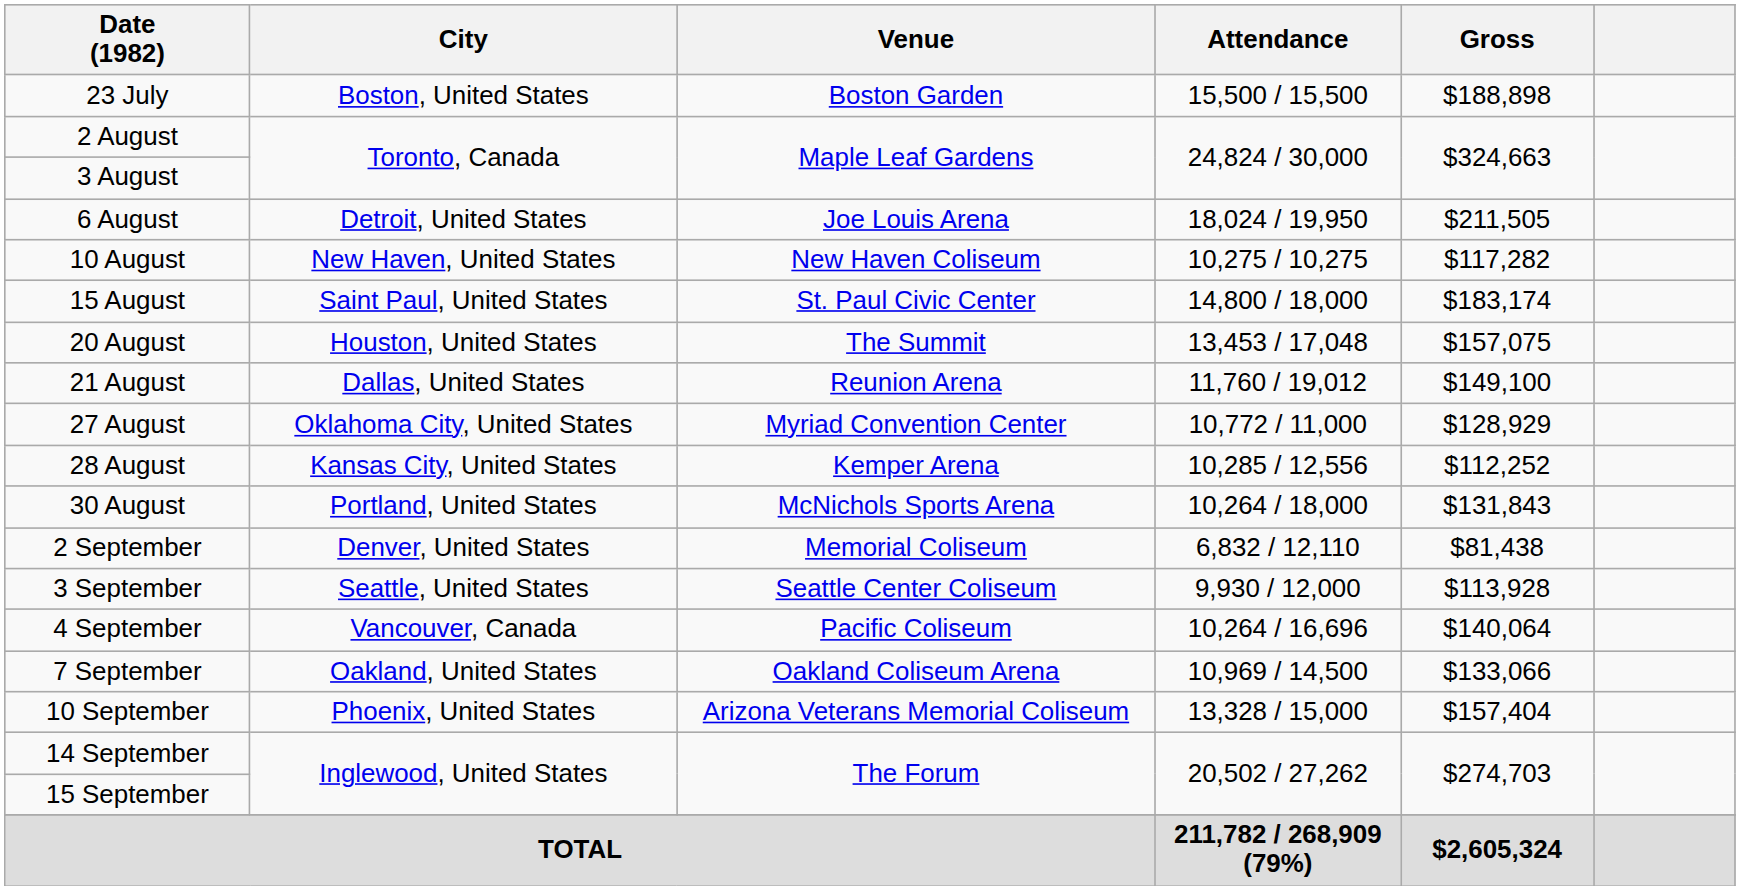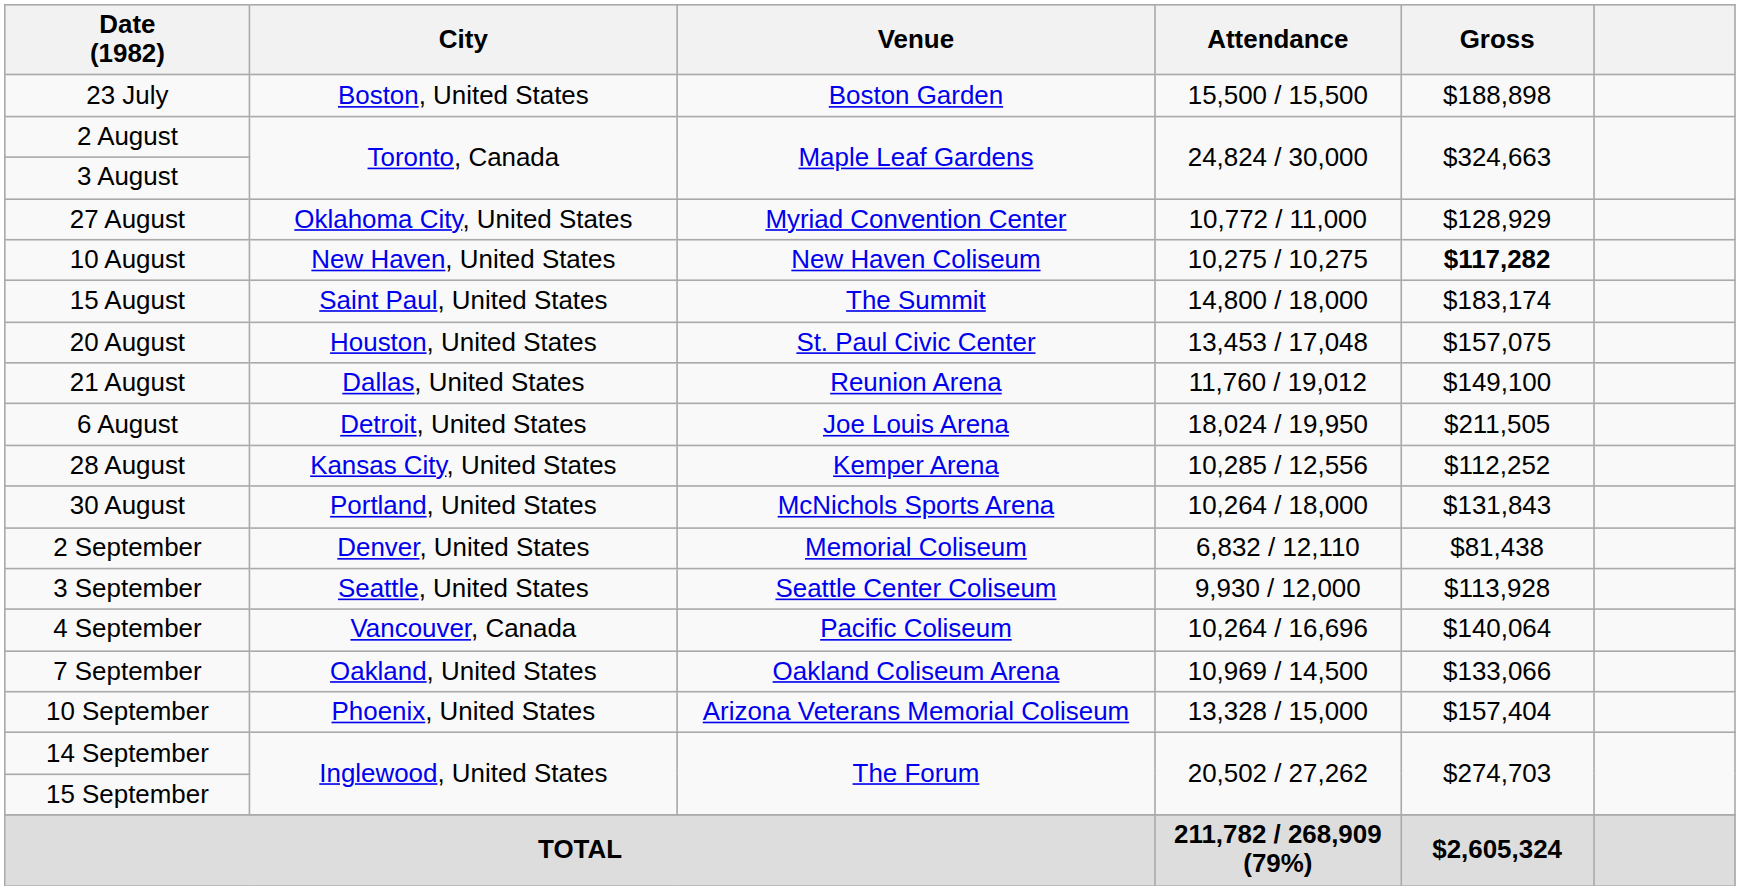rows swapped: 6 August <-> 27 August
10 August | Gross: normal -> bold
15 August | Venue: St. Paul Civic Center -> The Summit
20 August | Venue: The Summit -> St. Paul Civic Center
